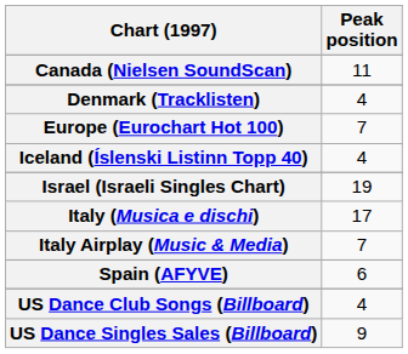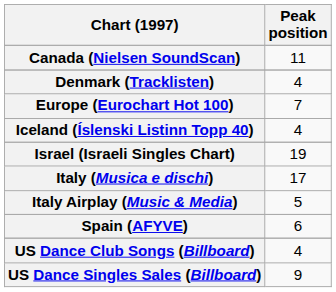Italy Airplay (Music & Media) | Peak position: 7 -> 5
